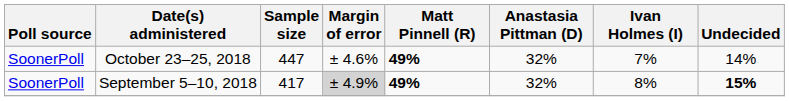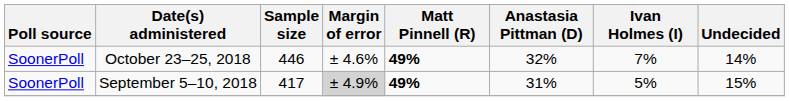October 23–25, 2018 | Sample size: 447 -> 446
September 5–10, 2018 | Anastasia Pittman (D): 32% -> 31%
September 5–10, 2018 | Ivan Holmes (I): 8% -> 5%
September 5–10, 2018 | Undecided: bold -> normal
